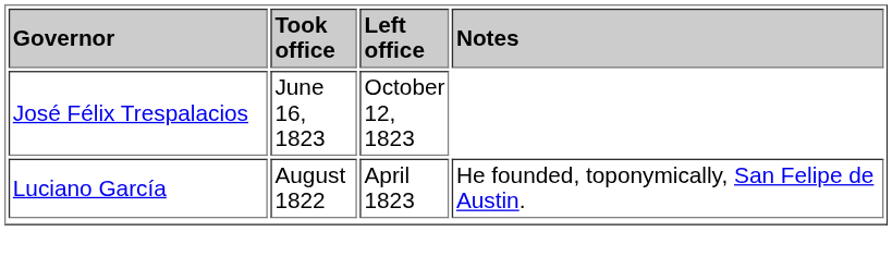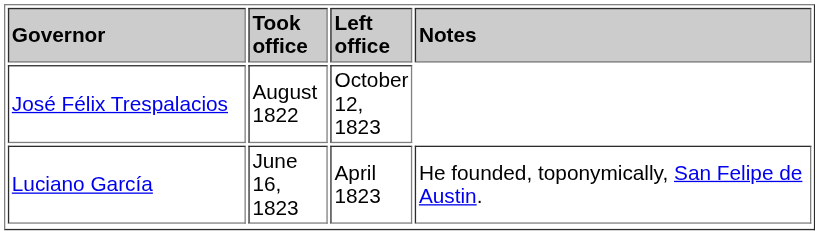José Félix Trespalacios | Took office: June 16, 1823 -> August 1822
Luciano García | Took office: August 1822 -> June 16, 1823
